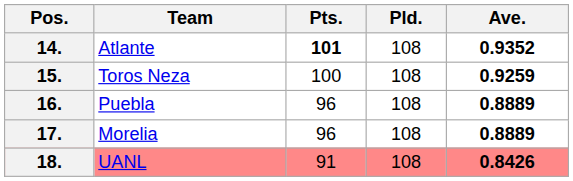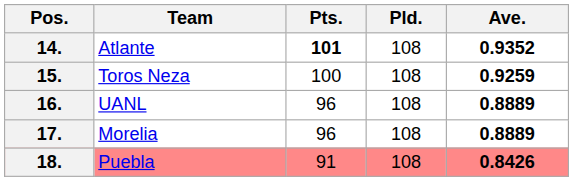16. | Team: Puebla -> UANL
18. | Team: UANL -> Puebla
